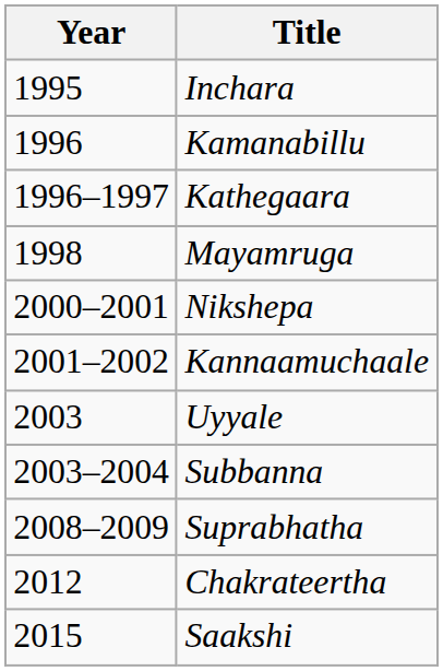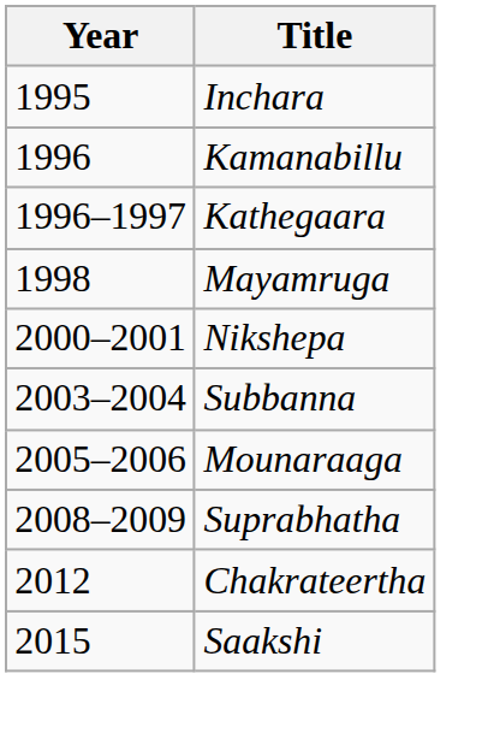- row: 2001–2002 | Kannaamuchaale
- row: 2003 | Uyyale
+ row: 2005–2006 | Mounaraaga
